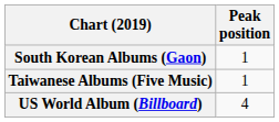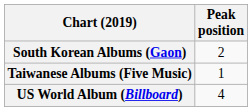South Korean Albums (Gaon) | Peak position: 1 -> 2
